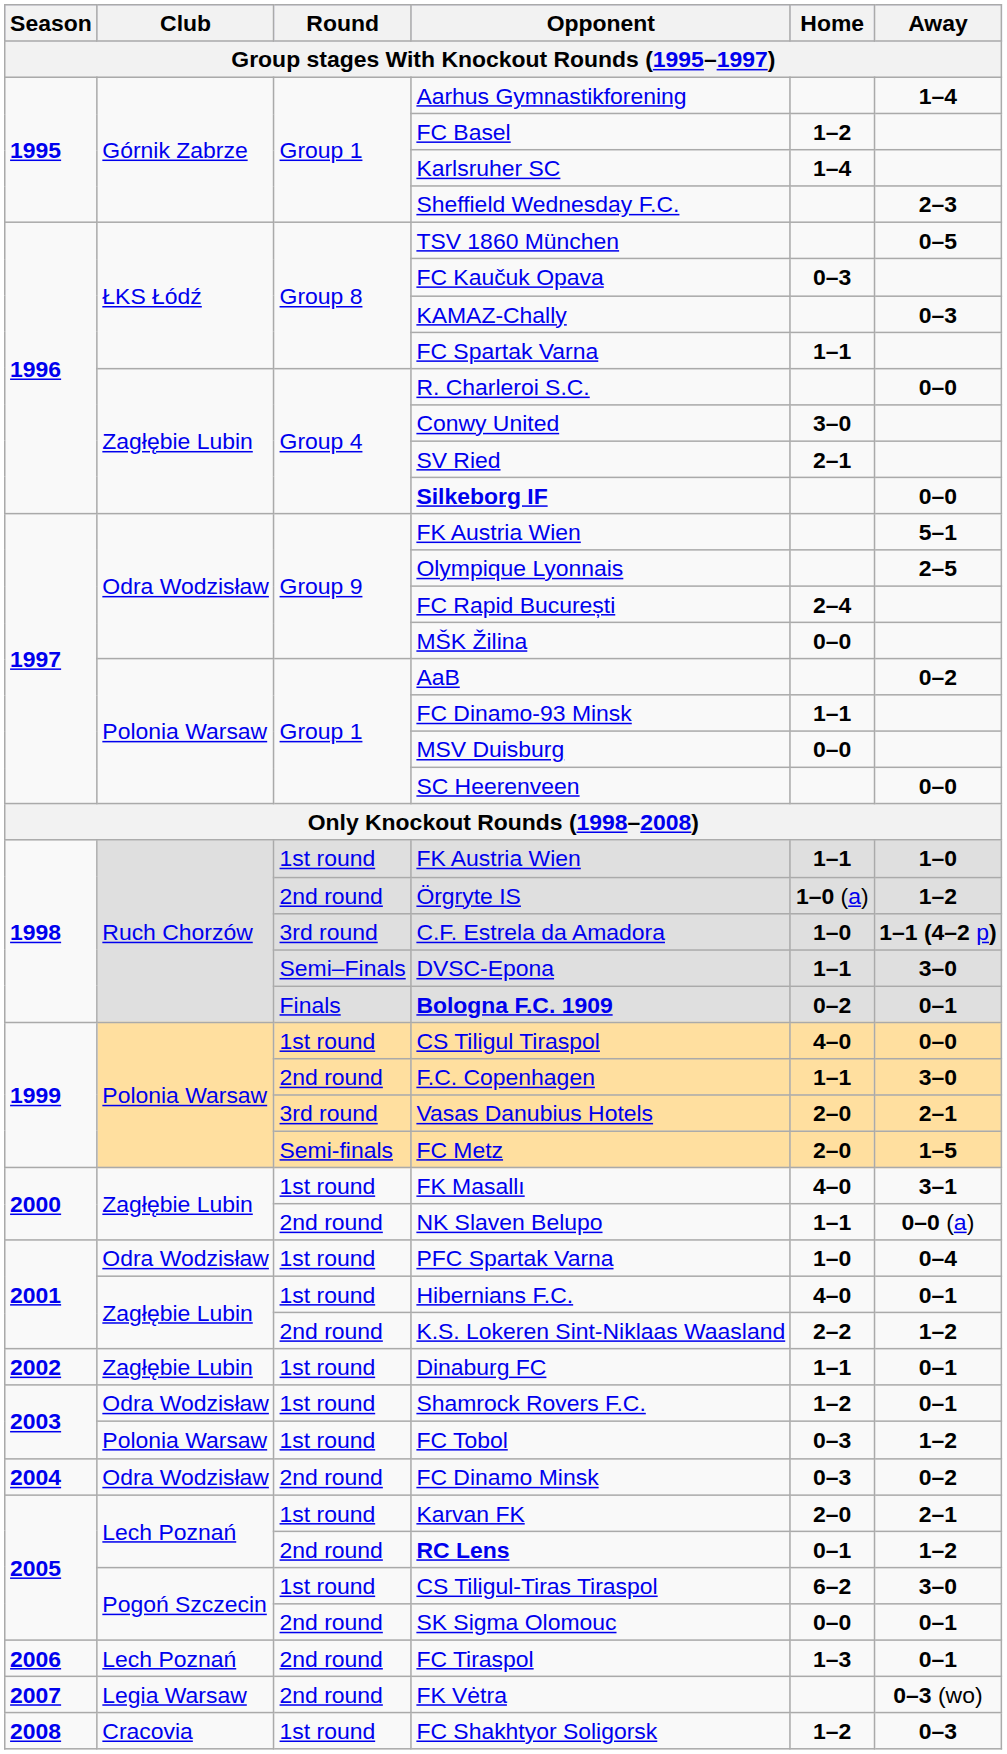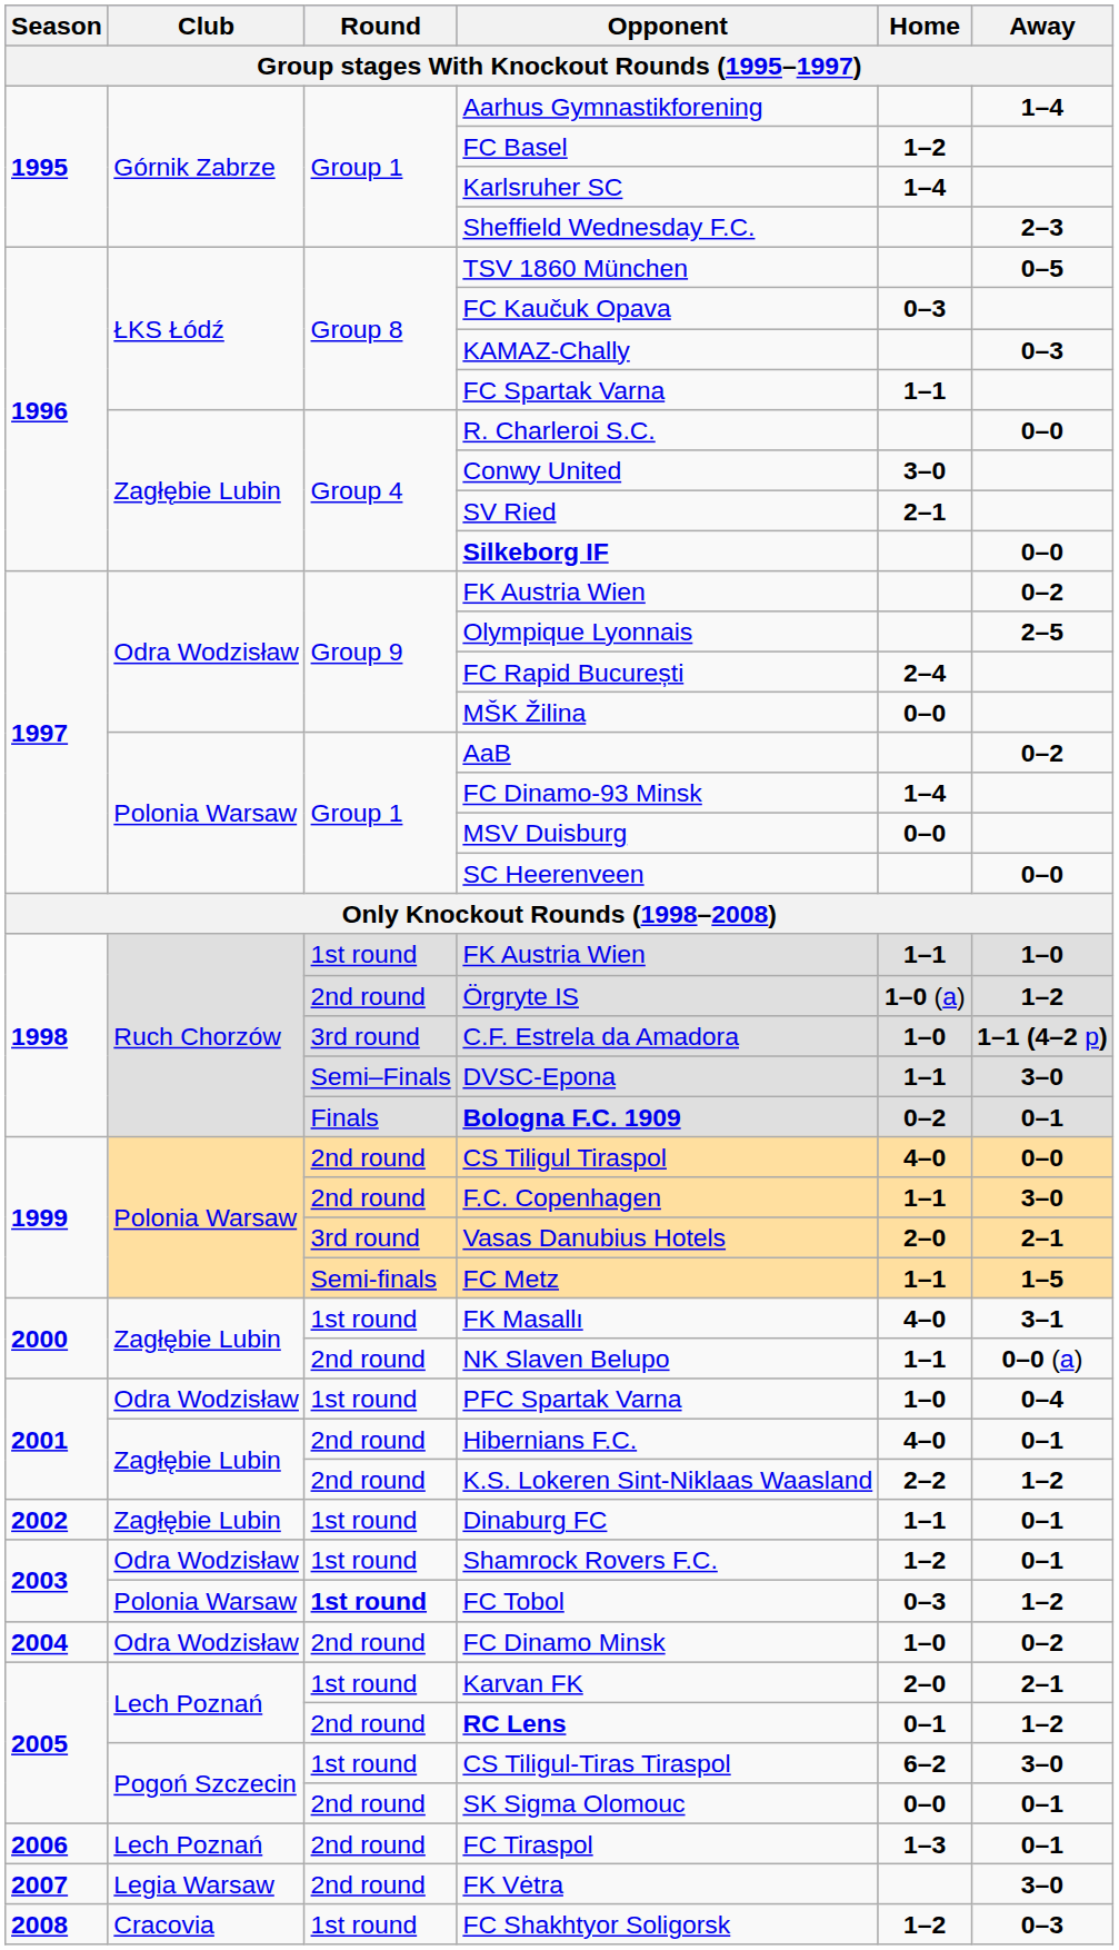1997 / FK Austria Wien | Away: 5–1 -> 0–2
FC Dinamo-93 Minsk | Home: 1–1 -> 1–4
CS Tiligul Tiraspol | Round: 1st round -> 2nd round
FC Metz | Home: 2–0 -> 1–1
Hibernians F.C. | Round: 1st round -> 2nd round
FC Tobol | Round: normal -> bold
FC Dinamo Minsk | Home: 0–3 -> 1–0
FK Vėtra | Away: 0–3 (wo) -> 3–0
